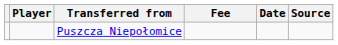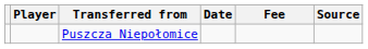columns swapped: Fee <-> Date
